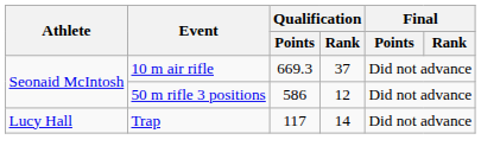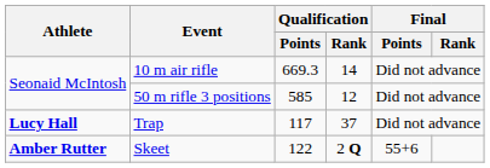10 m air rifle | Qualification / Rank: 37 -> 14
50 m rifle 3 positions | Qualification / Points: 586 -> 585
Trap | Athlete: normal -> bold
Trap | Qualification / Rank: 14 -> 37
+ row: Amber Rutter | Skeet | 122 | 2 Q | 55+6
